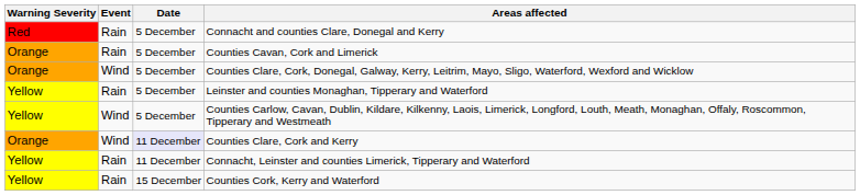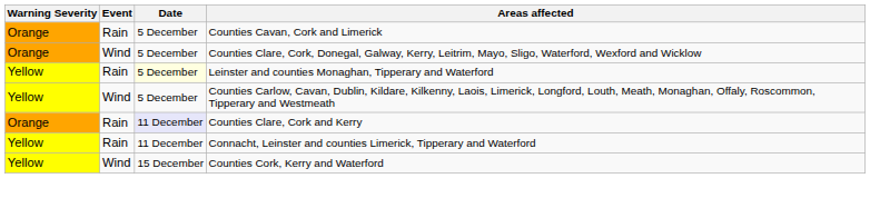- row: Red | Rain | 5 December | Connacht and counties Clare, Donegal and Kerry
Leinster and counties Monaghan, Tipperary and Waterford | Date: no background -> lightyellow background
Counties Clare, Cork and Kerry | Event: Wind -> Rain
Counties Cork, Kerry and Waterford | Event: Rain -> Wind
